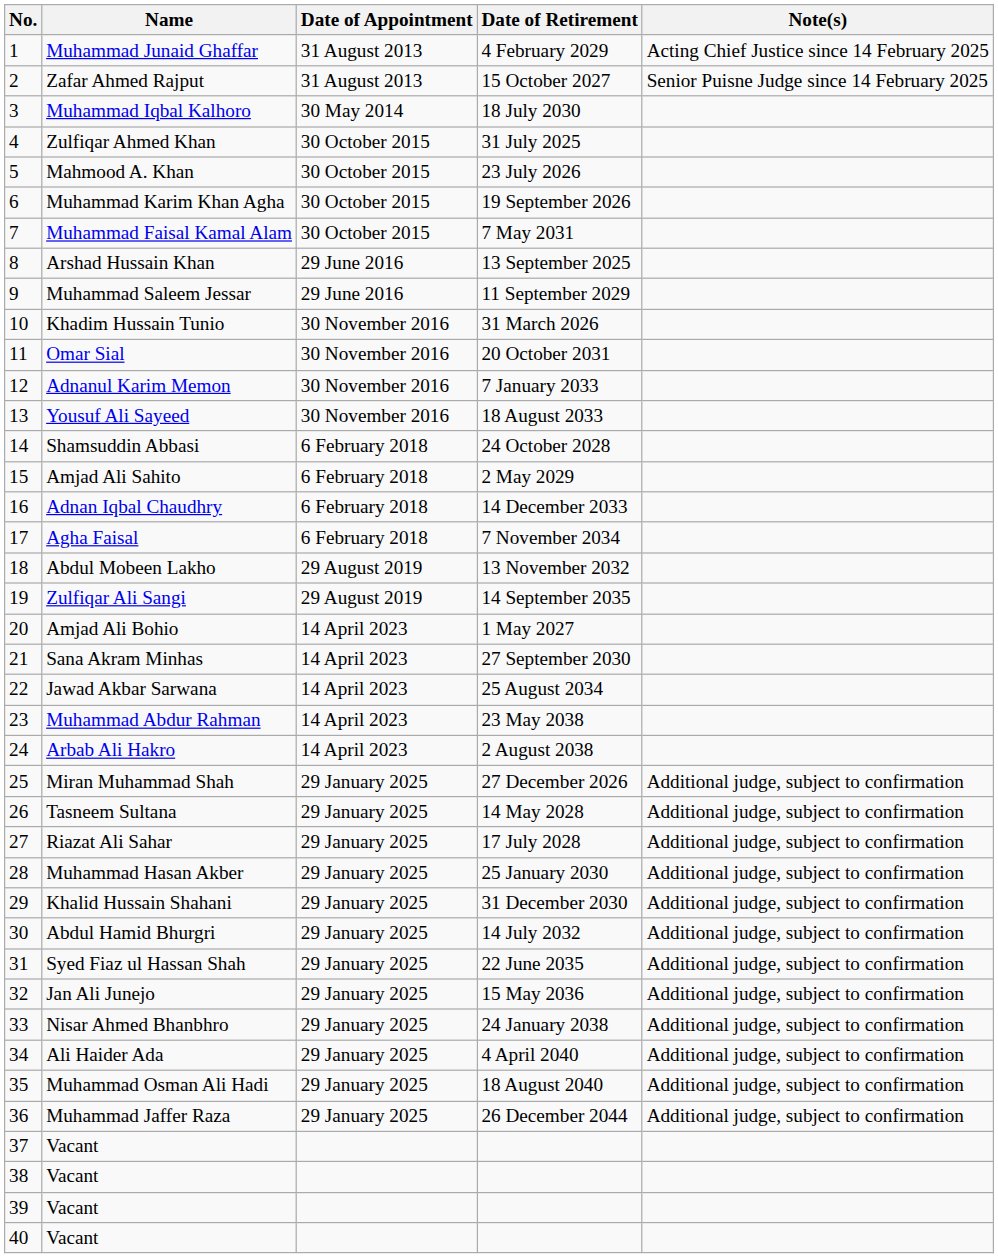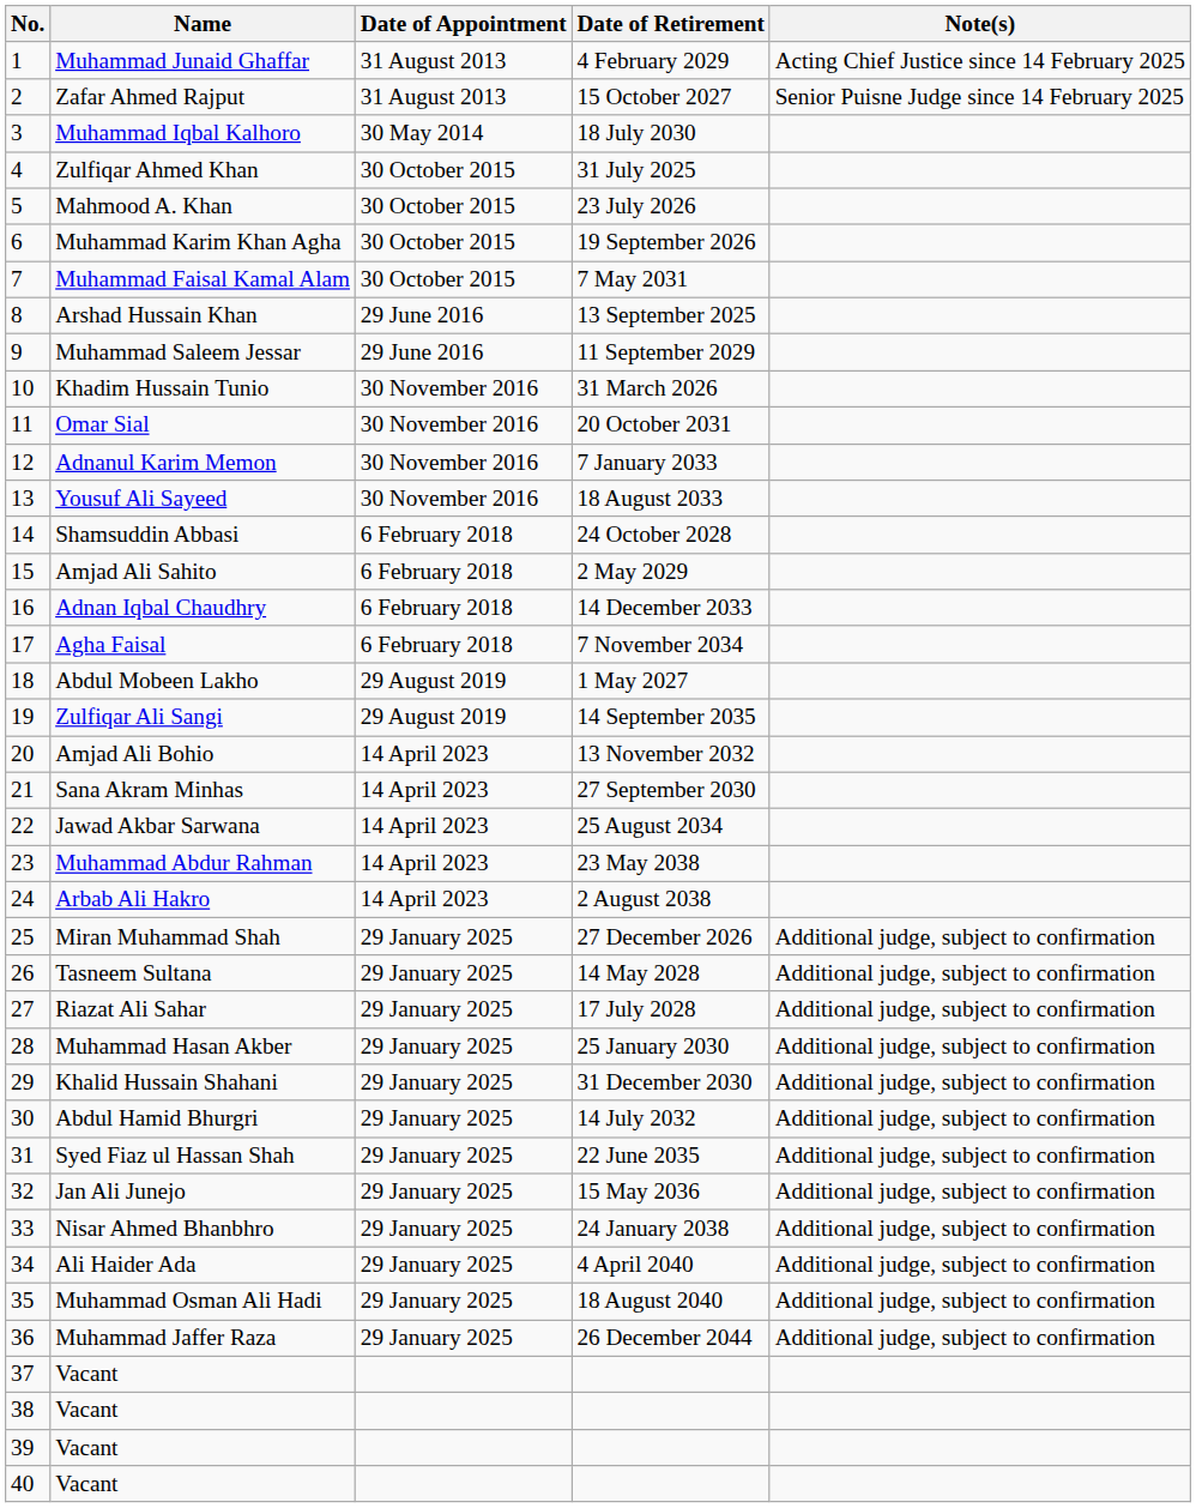Abdul Mobeen Lakho | Date of Retirement: 13 November 2032 -> 1 May 2027
Amjad Ali Bohio | Date of Retirement: 1 May 2027 -> 13 November 2032
